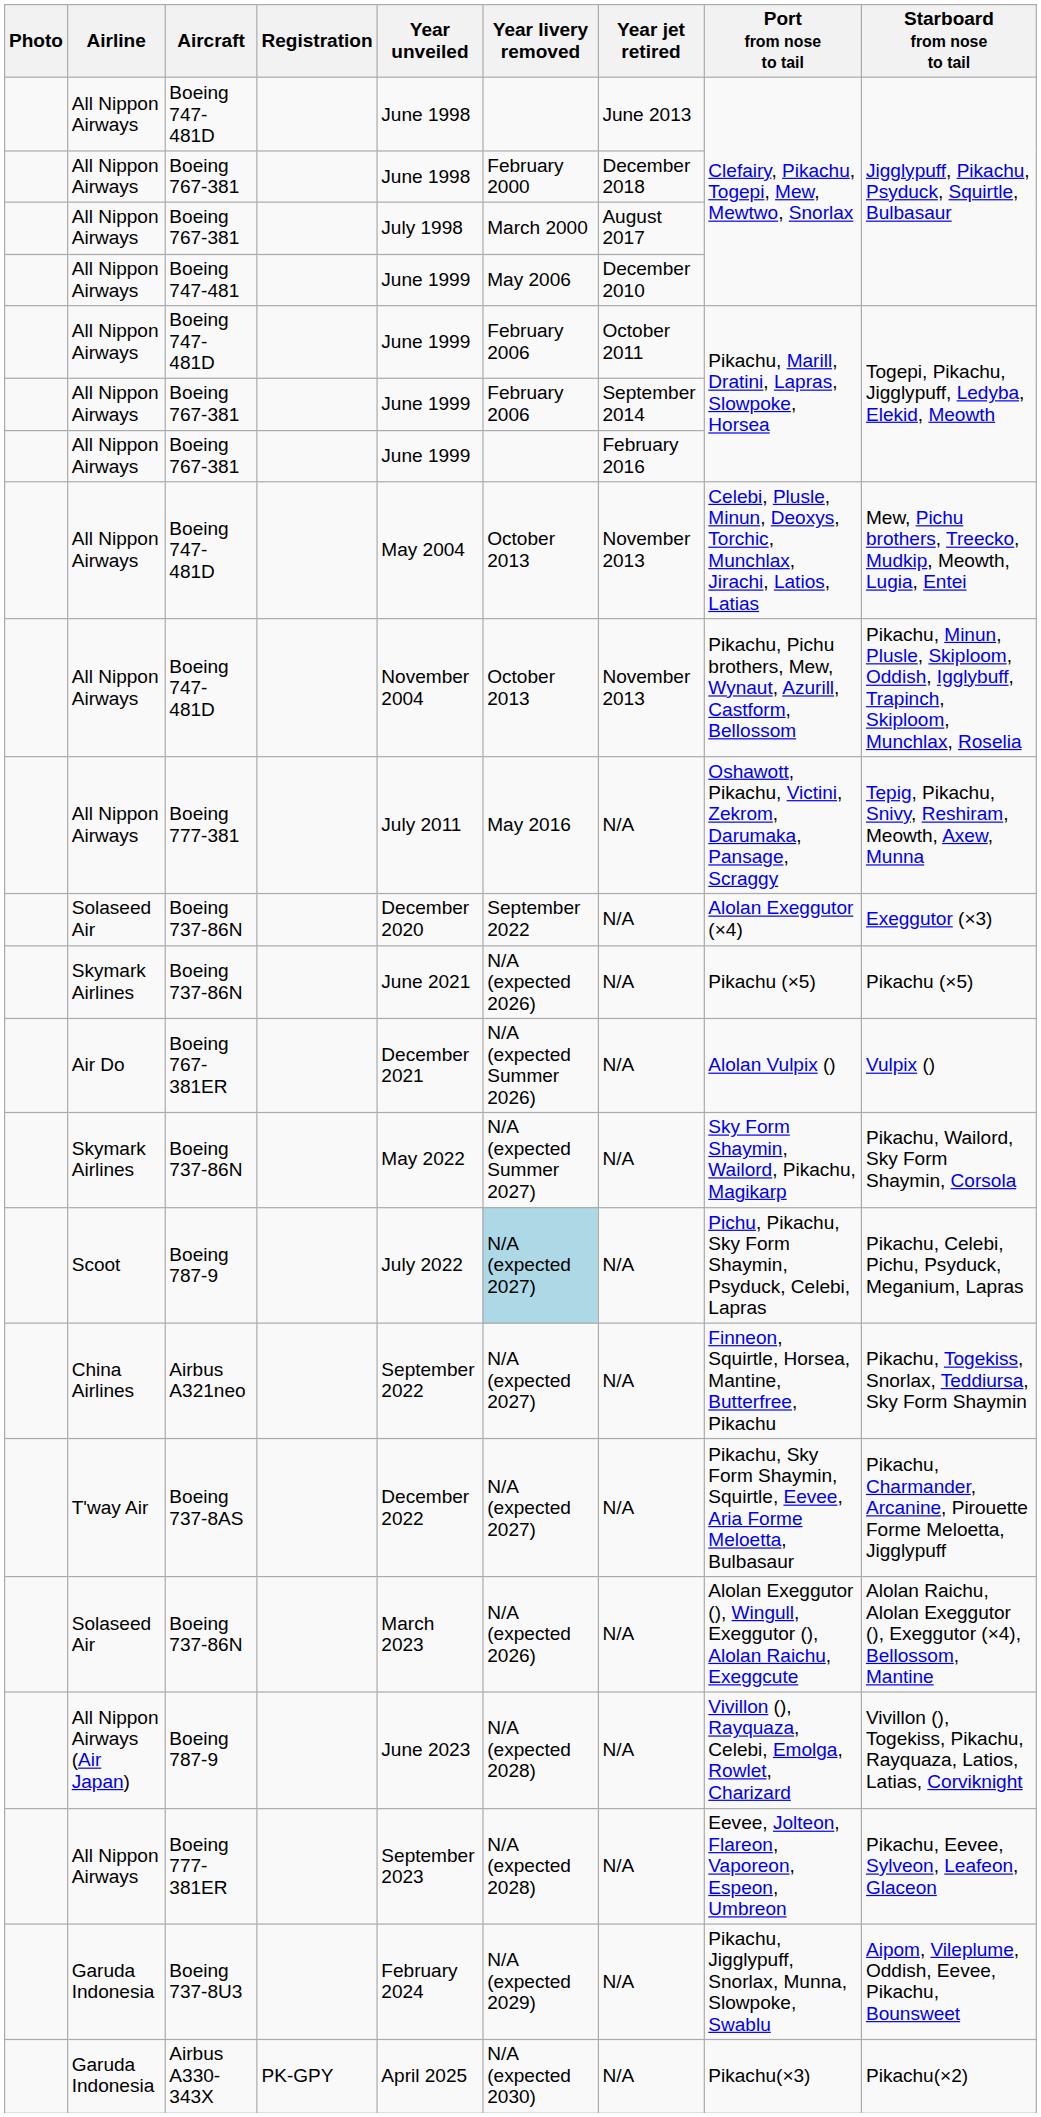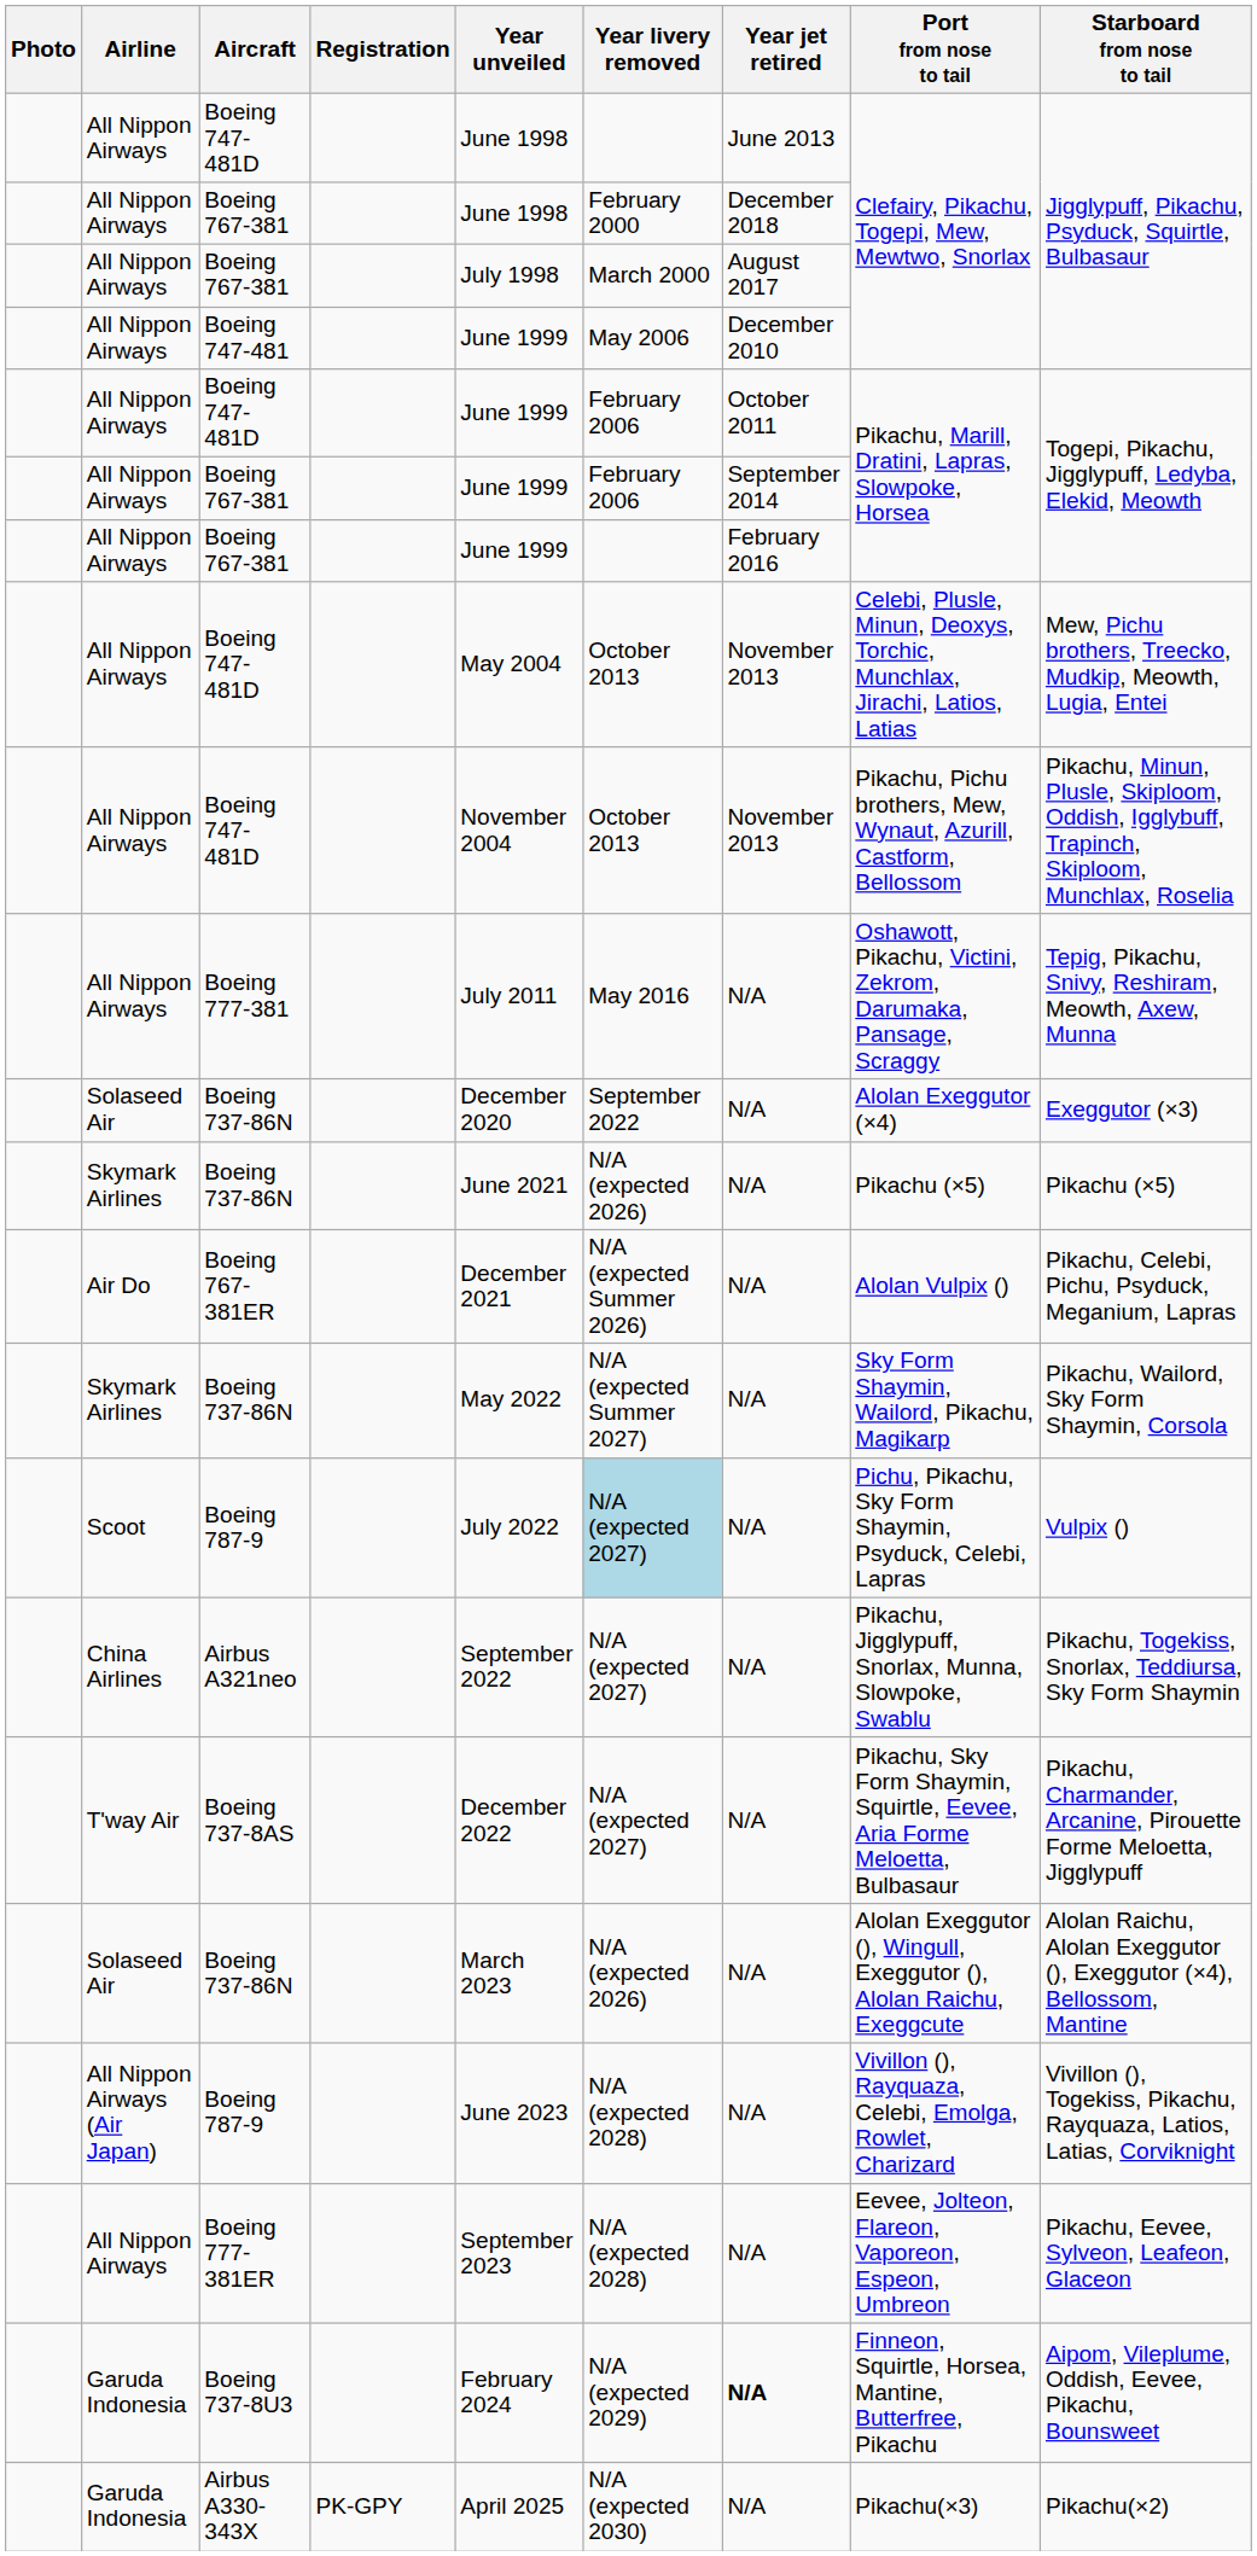Boeing 767-381ER | Starboard from nose to tail: Vulpix () -> Pikachu, Celebi, Pichu, Psyduck, Meganium, Lapras
Scoot / Boeing 787-9 | Starboard from nose to tail: Pikachu, Celebi, Pichu, Psyduck, Meganium, Lapras -> Vulpix ()
Airbus A321neo | Port from nose to tail: Finneon, Squirtle, Horsea, Mantine, Butterfree, Pikachu -> Pikachu, Jigglypuff, Snorlax, Munna, Slowpoke, Swablu
Boeing 737-8U3 | Year jet retired: normal -> bold
Boeing 737-8U3 | Port from nose to tail: Pikachu, Jigglypuff, Snorlax, Munna, Slowpoke, Swablu -> Finneon, Squirtle, Horsea, Mantine, Butterfree, Pikachu
